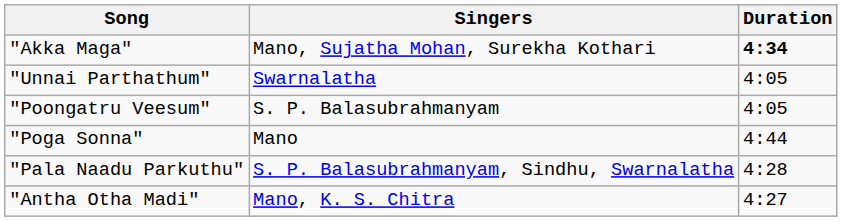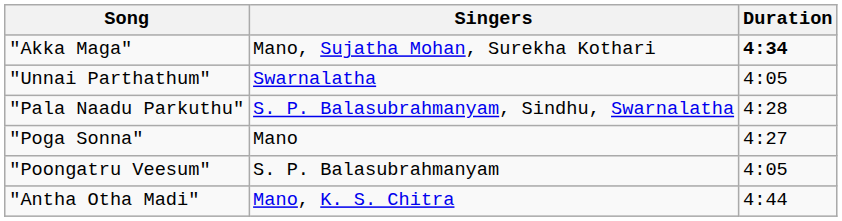rows swapped: "Pala Naadu Parkuthu" <-> "Poongatru Veesum"
"Poga Sonna" | Duration: 4:44 -> 4:27
"Antha Otha Madi" | Duration: 4:27 -> 4:44
